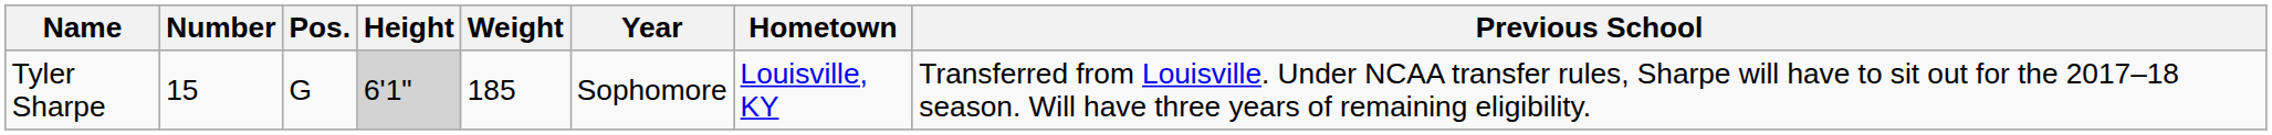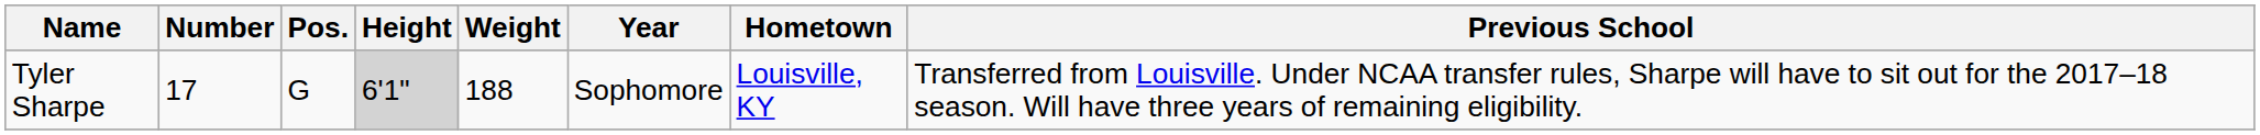Tyler Sharpe | Number: 15 -> 17
Tyler Sharpe | Weight: 185 -> 188
